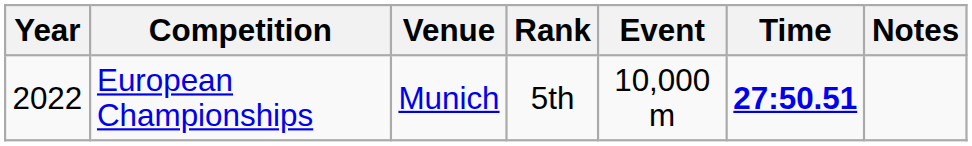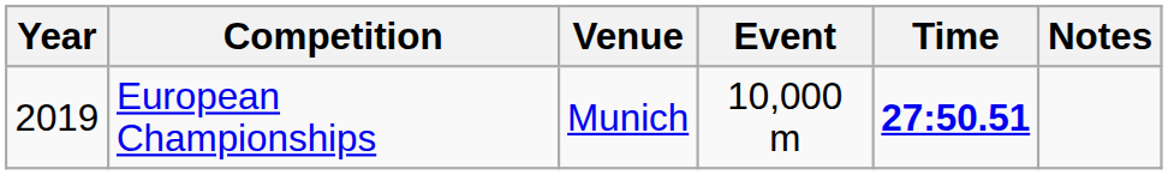- column: Rank | 5th
European Championships | Year: 2022 -> 2019
